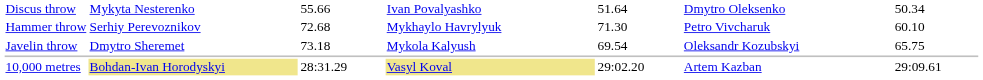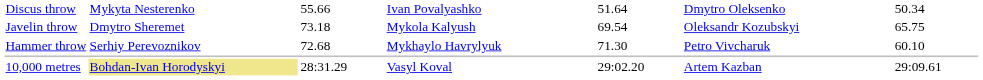rows swapped: Hammer throw <-> Javelin throw
10,000 metres | column 4: khaki background -> no background
